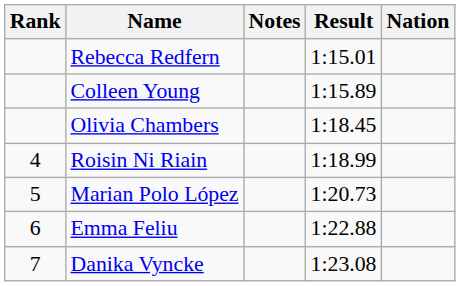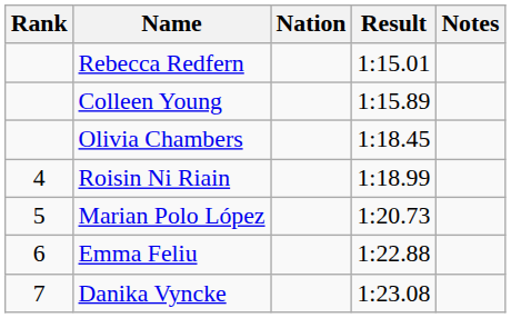columns swapped: Nation <-> Notes
